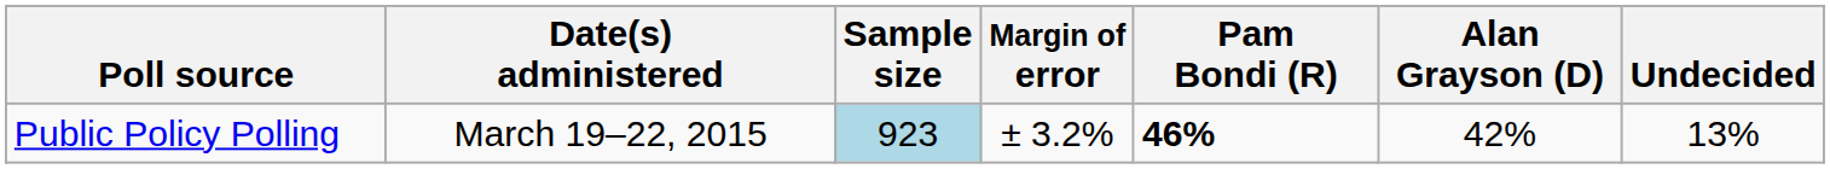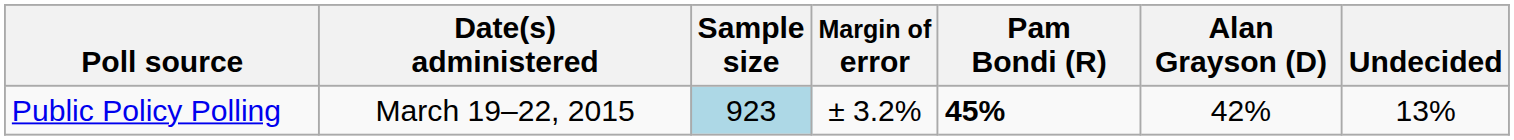Public Policy Polling | Pam Bondi (R): 46% -> 45%
